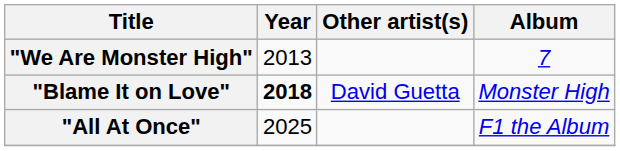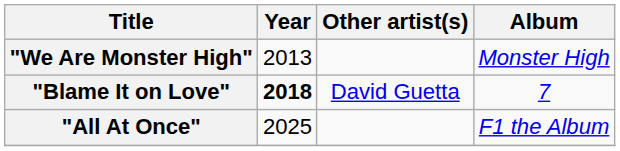"We Are Monster High" | Album: 7 -> Monster High
"Blame It on Love" | Album: Monster High -> 7
